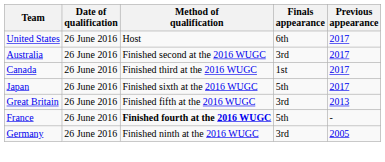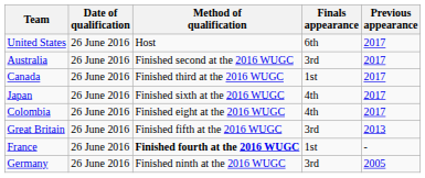Japan | Finals appearance: 5th -> 4th
+ row: Colombia | 26 June 2016 | Finished eight at the 2016 WUGC | 4th | 2017
France | Finals appearance: 5th -> 1st
